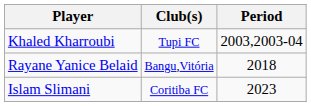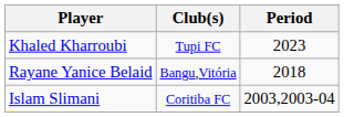Khaled Kharroubi | Period: 2003,2003-04 -> 2023
Islam Slimani | Period: 2023 -> 2003,2003-04
